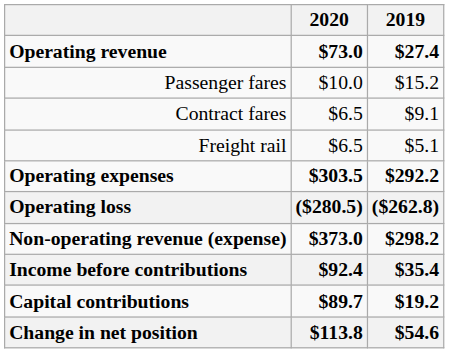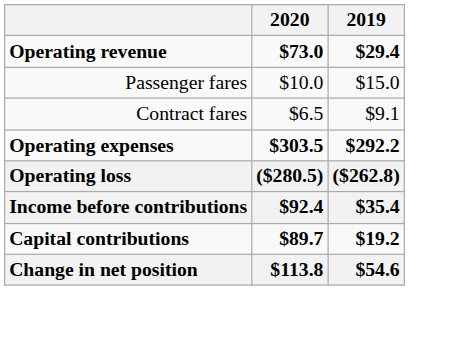Operating revenue | 2019: $27.4 -> $29.4
Passenger fares | 2019: $15.2 -> $15.0
- row: Freight rail | $6.5 | $5.1
- row: Non-operating revenue (expense) | $373.0 | $298.2
